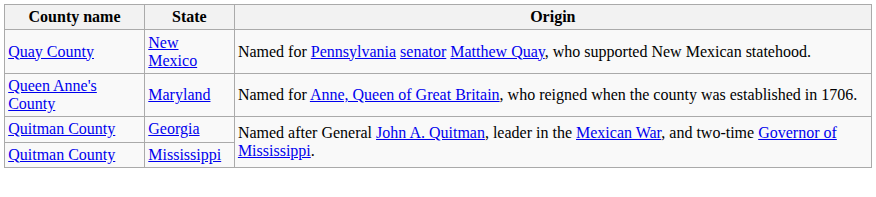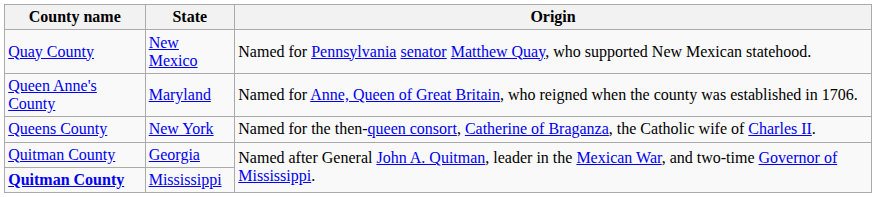+ row: Queens County | New York | Named for the then-queen consort, Catherine of Braganza, the Catholic wife of Charles II.
Mississippi | County name: normal -> bold
